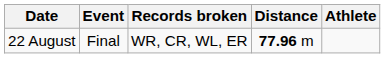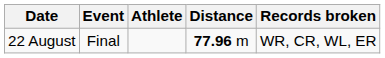columns swapped: Athlete <-> Records broken
